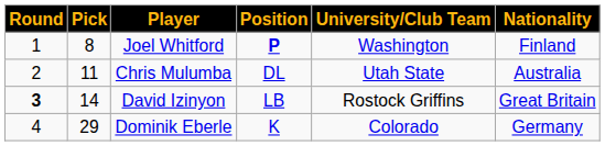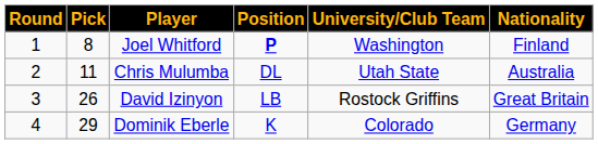David Izinyon | Round: bold -> normal
David Izinyon | Pick: 14 -> 26
